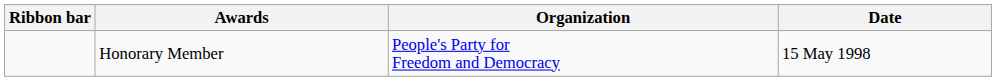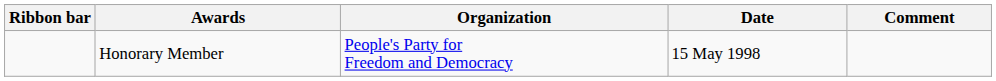+ column: Comment
